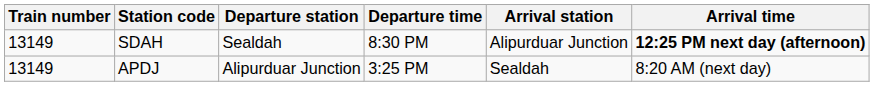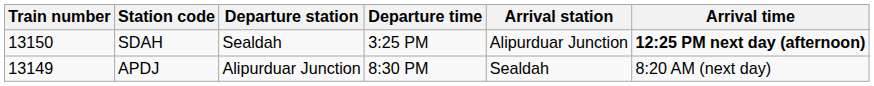SDAH | Train number: 13149 -> 13150
SDAH | Departure time: 8:30 PM -> 3:25 PM
APDJ | Departure time: 3:25 PM -> 8:30 PM
